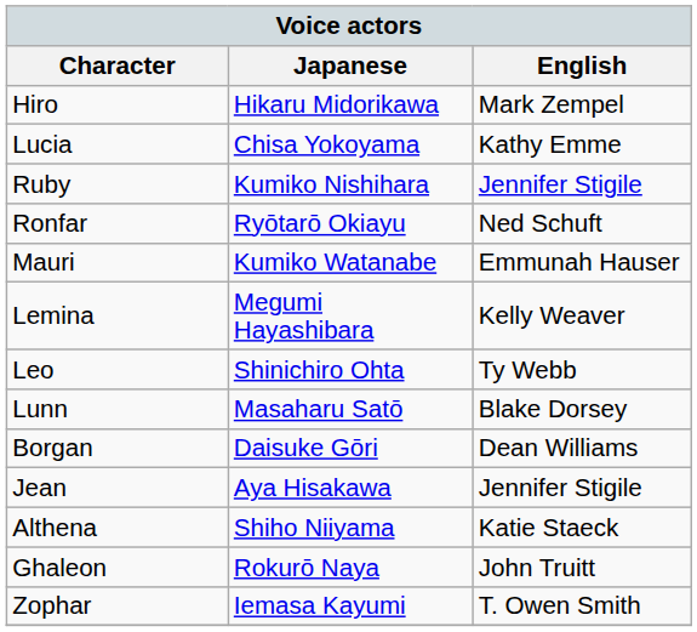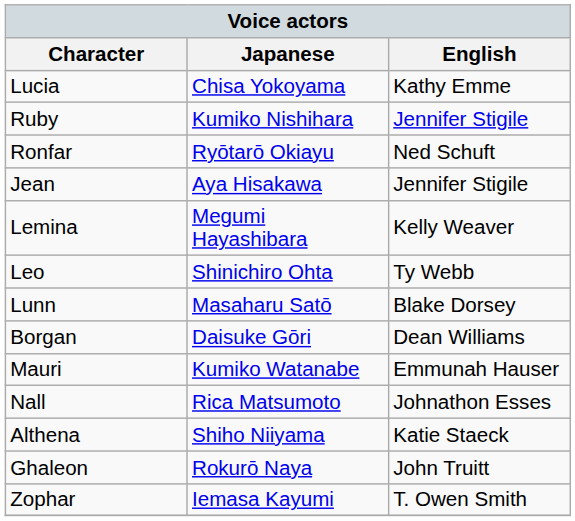- row: Hiro | Hikaru Midorikawa | Mark Zempel
rows swapped: Jean <-> Mauri
+ row: Nall | Rica Matsumoto | Johnathon Esses
